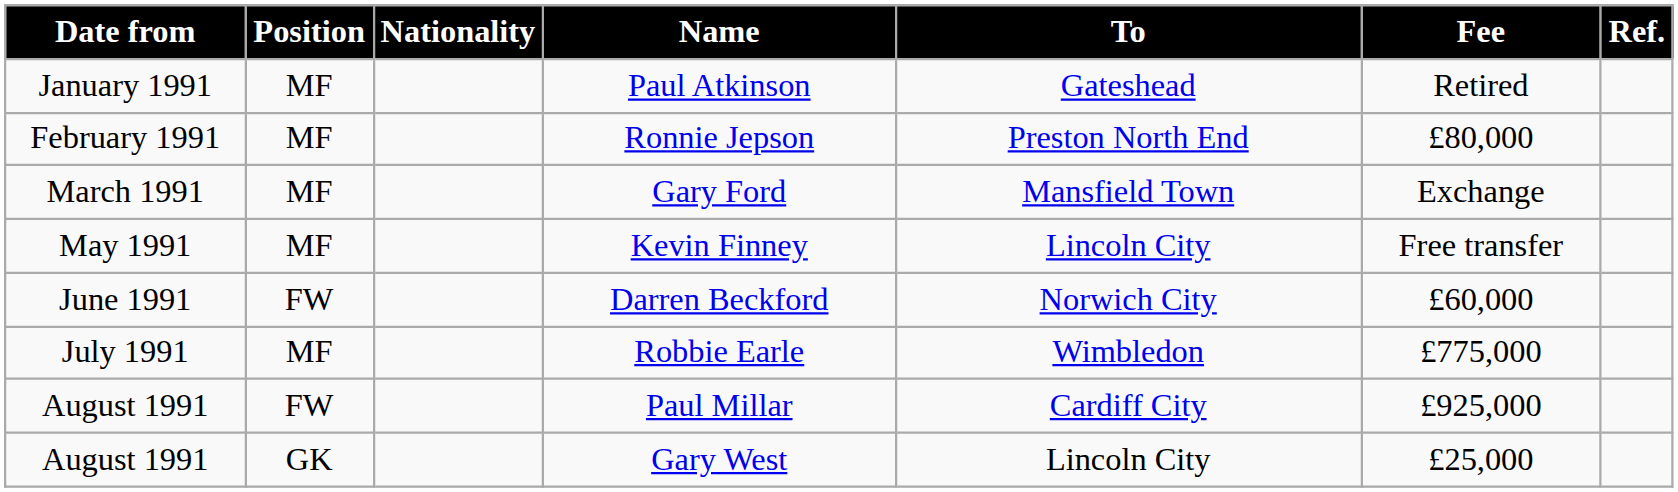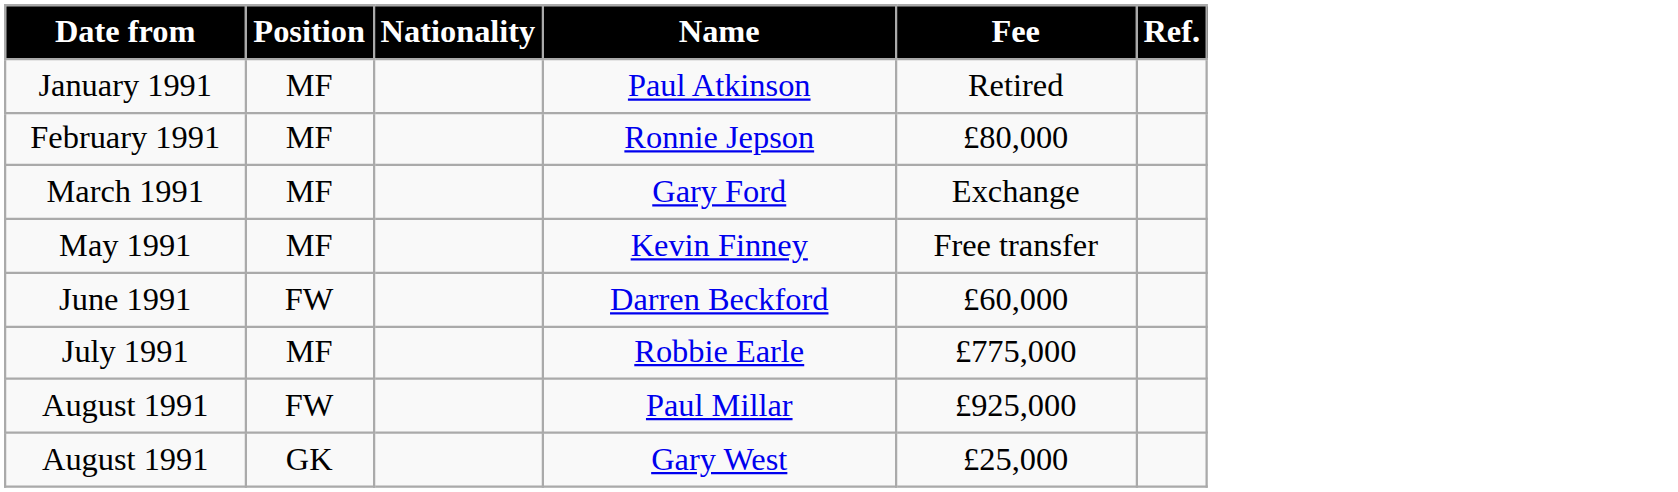- column: To | Gateshead | Preston North End | Mansfield Town | Lincoln City | Norwich City | Wimbledon | Cardiff City | Lincoln City
